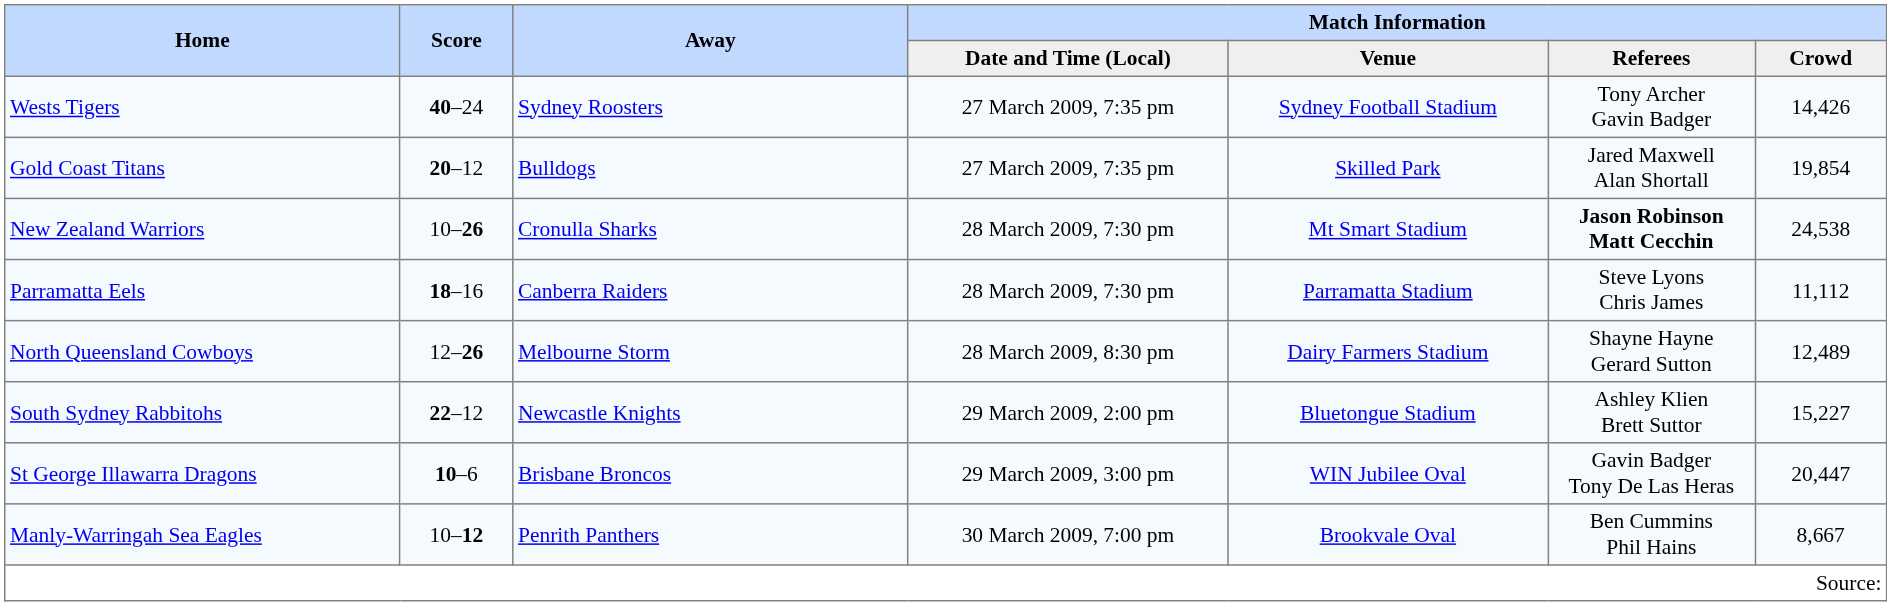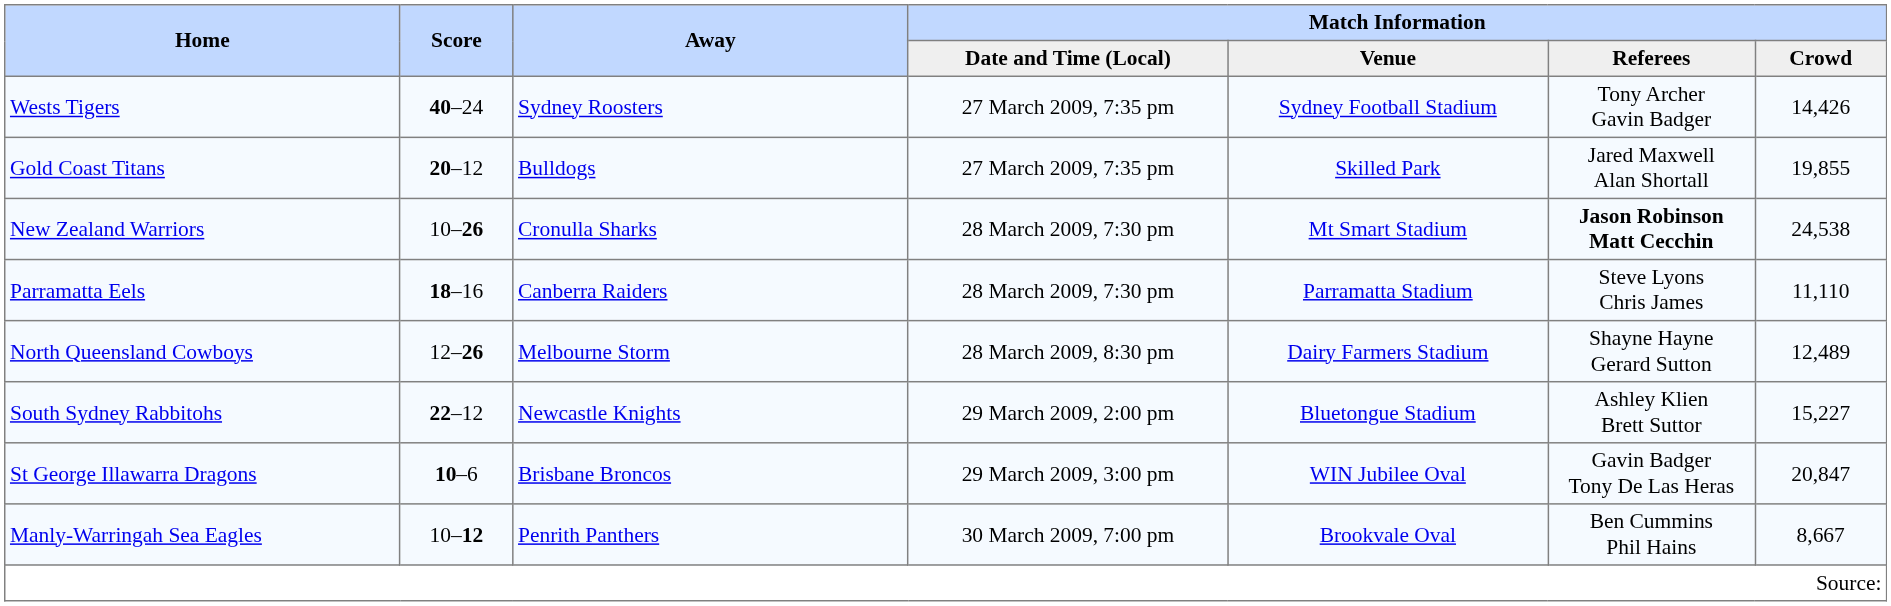Gold Coast Titans | Match Information / Crowd: 19,854 -> 19,855
Parramatta Eels | Match Information / Crowd: 11,112 -> 11,110
St George Illawarra Dragons | Match Information / Crowd: 20,447 -> 20,847
